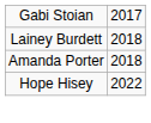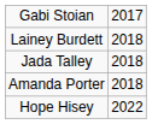+ row: Jada Talley | 2018
